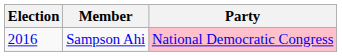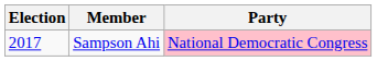Sampson Ahi | Election: 2016 -> 2017
